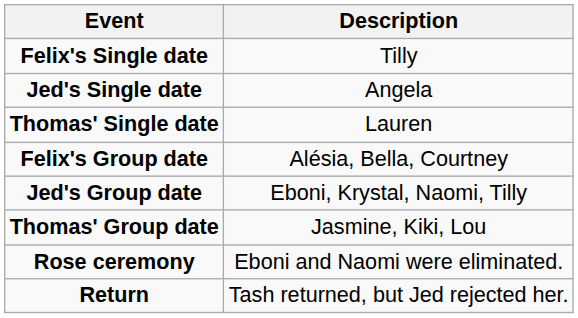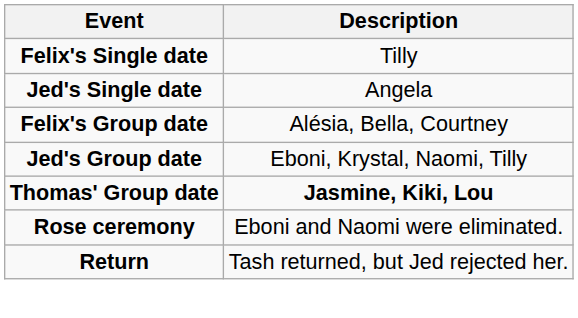- row: Thomas' Single date | Lauren
Thomas' Group date | Description: normal -> bold
